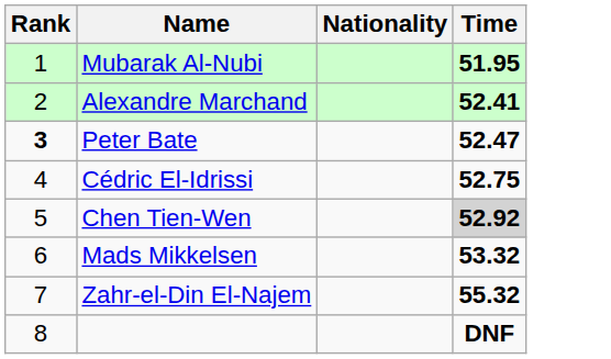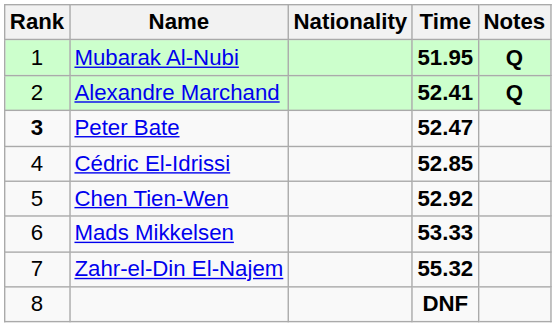+ column: Notes | Q | Q
Cédric El-Idrissi | Time: 52.75 -> 52.85
Chen Tien-Wen | Time: lightgrey background -> no background
Mads Mikkelsen | Time: 53.32 -> 53.33
